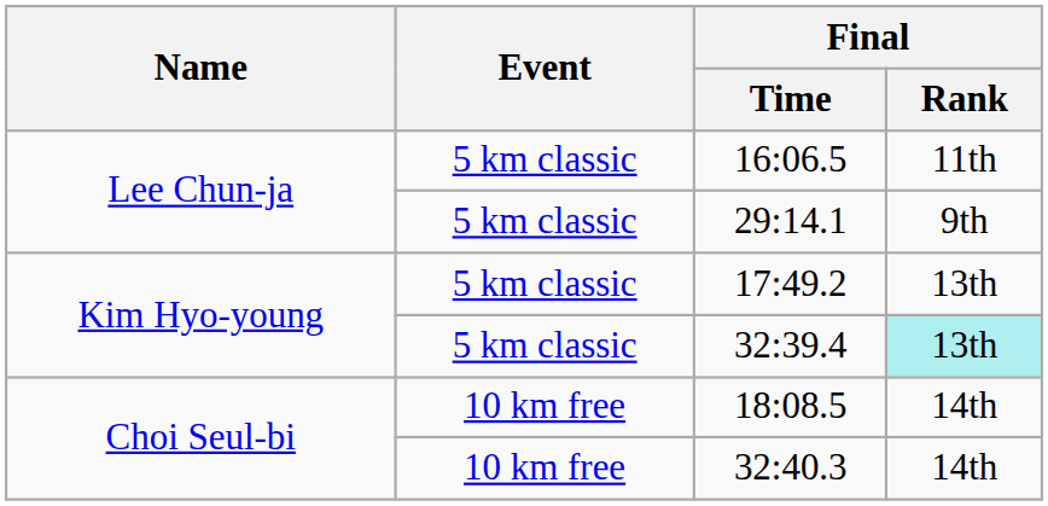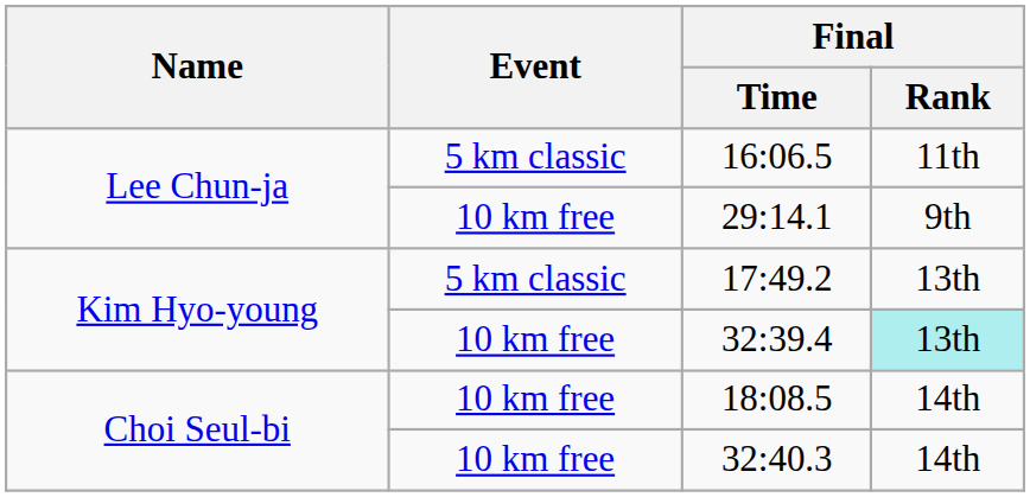29:14.1 | Event: 5 km classic -> 10 km free
32:39.4 | Event: 5 km classic -> 10 km free
